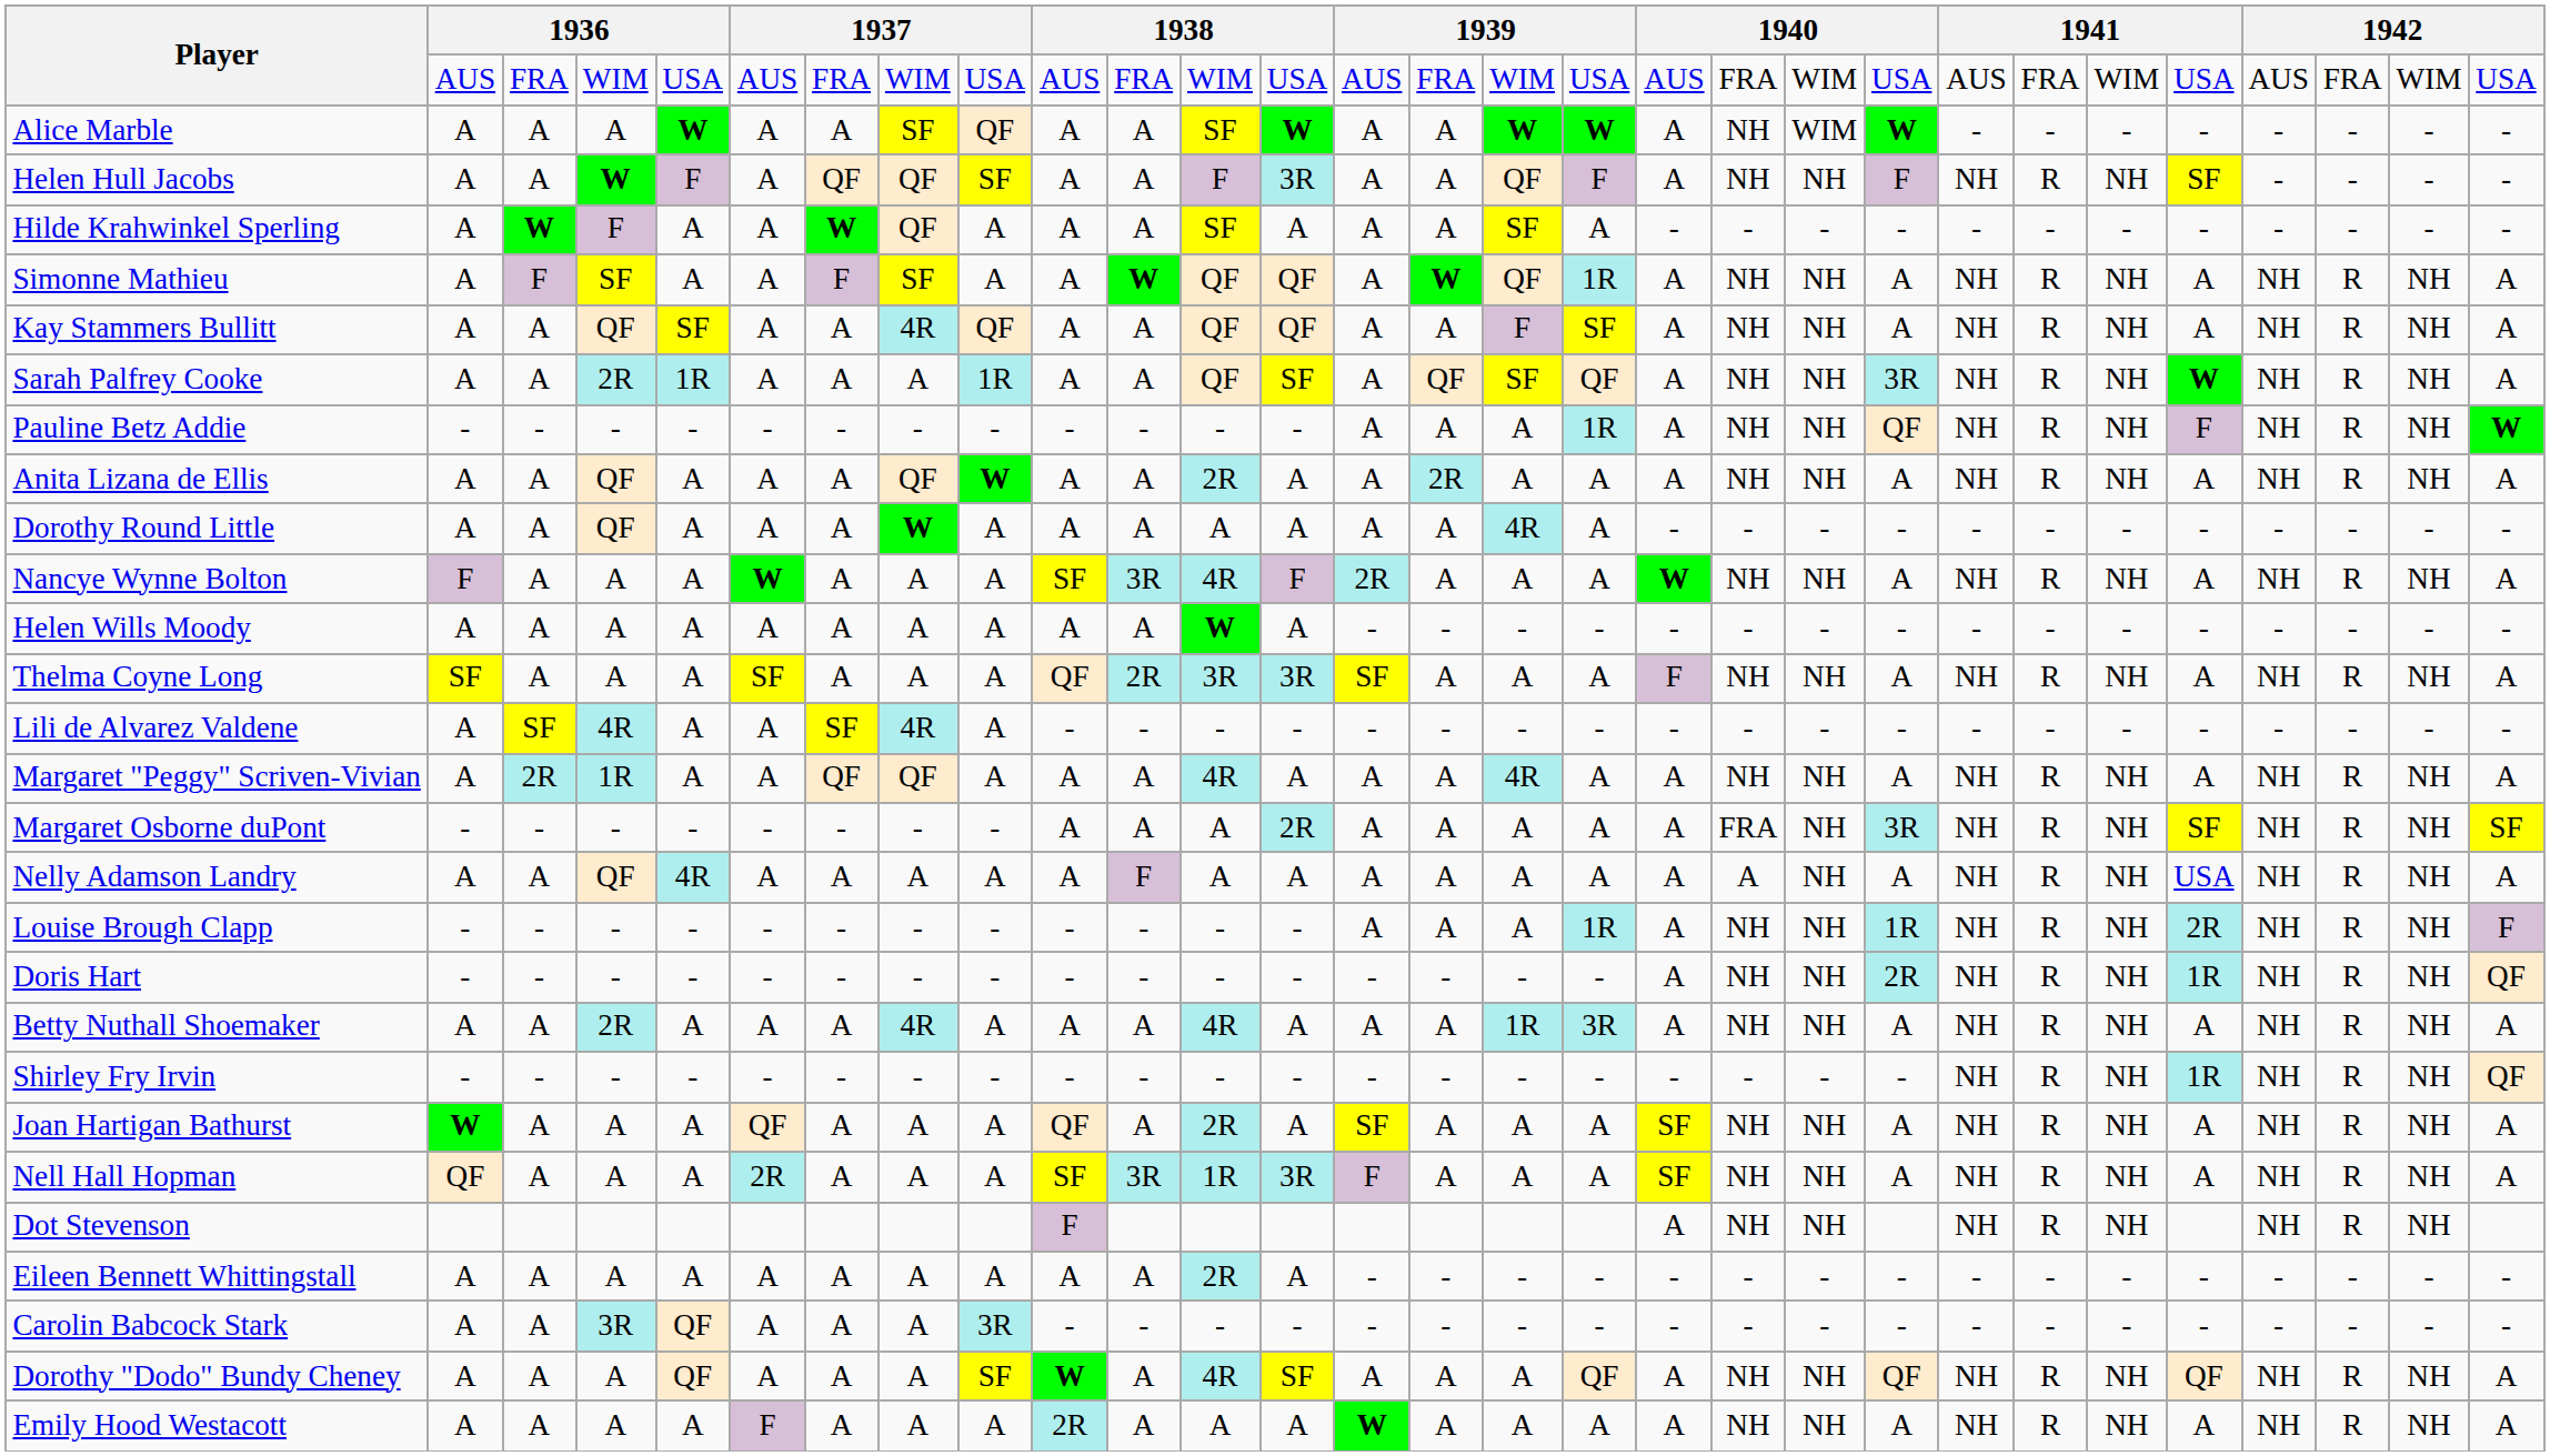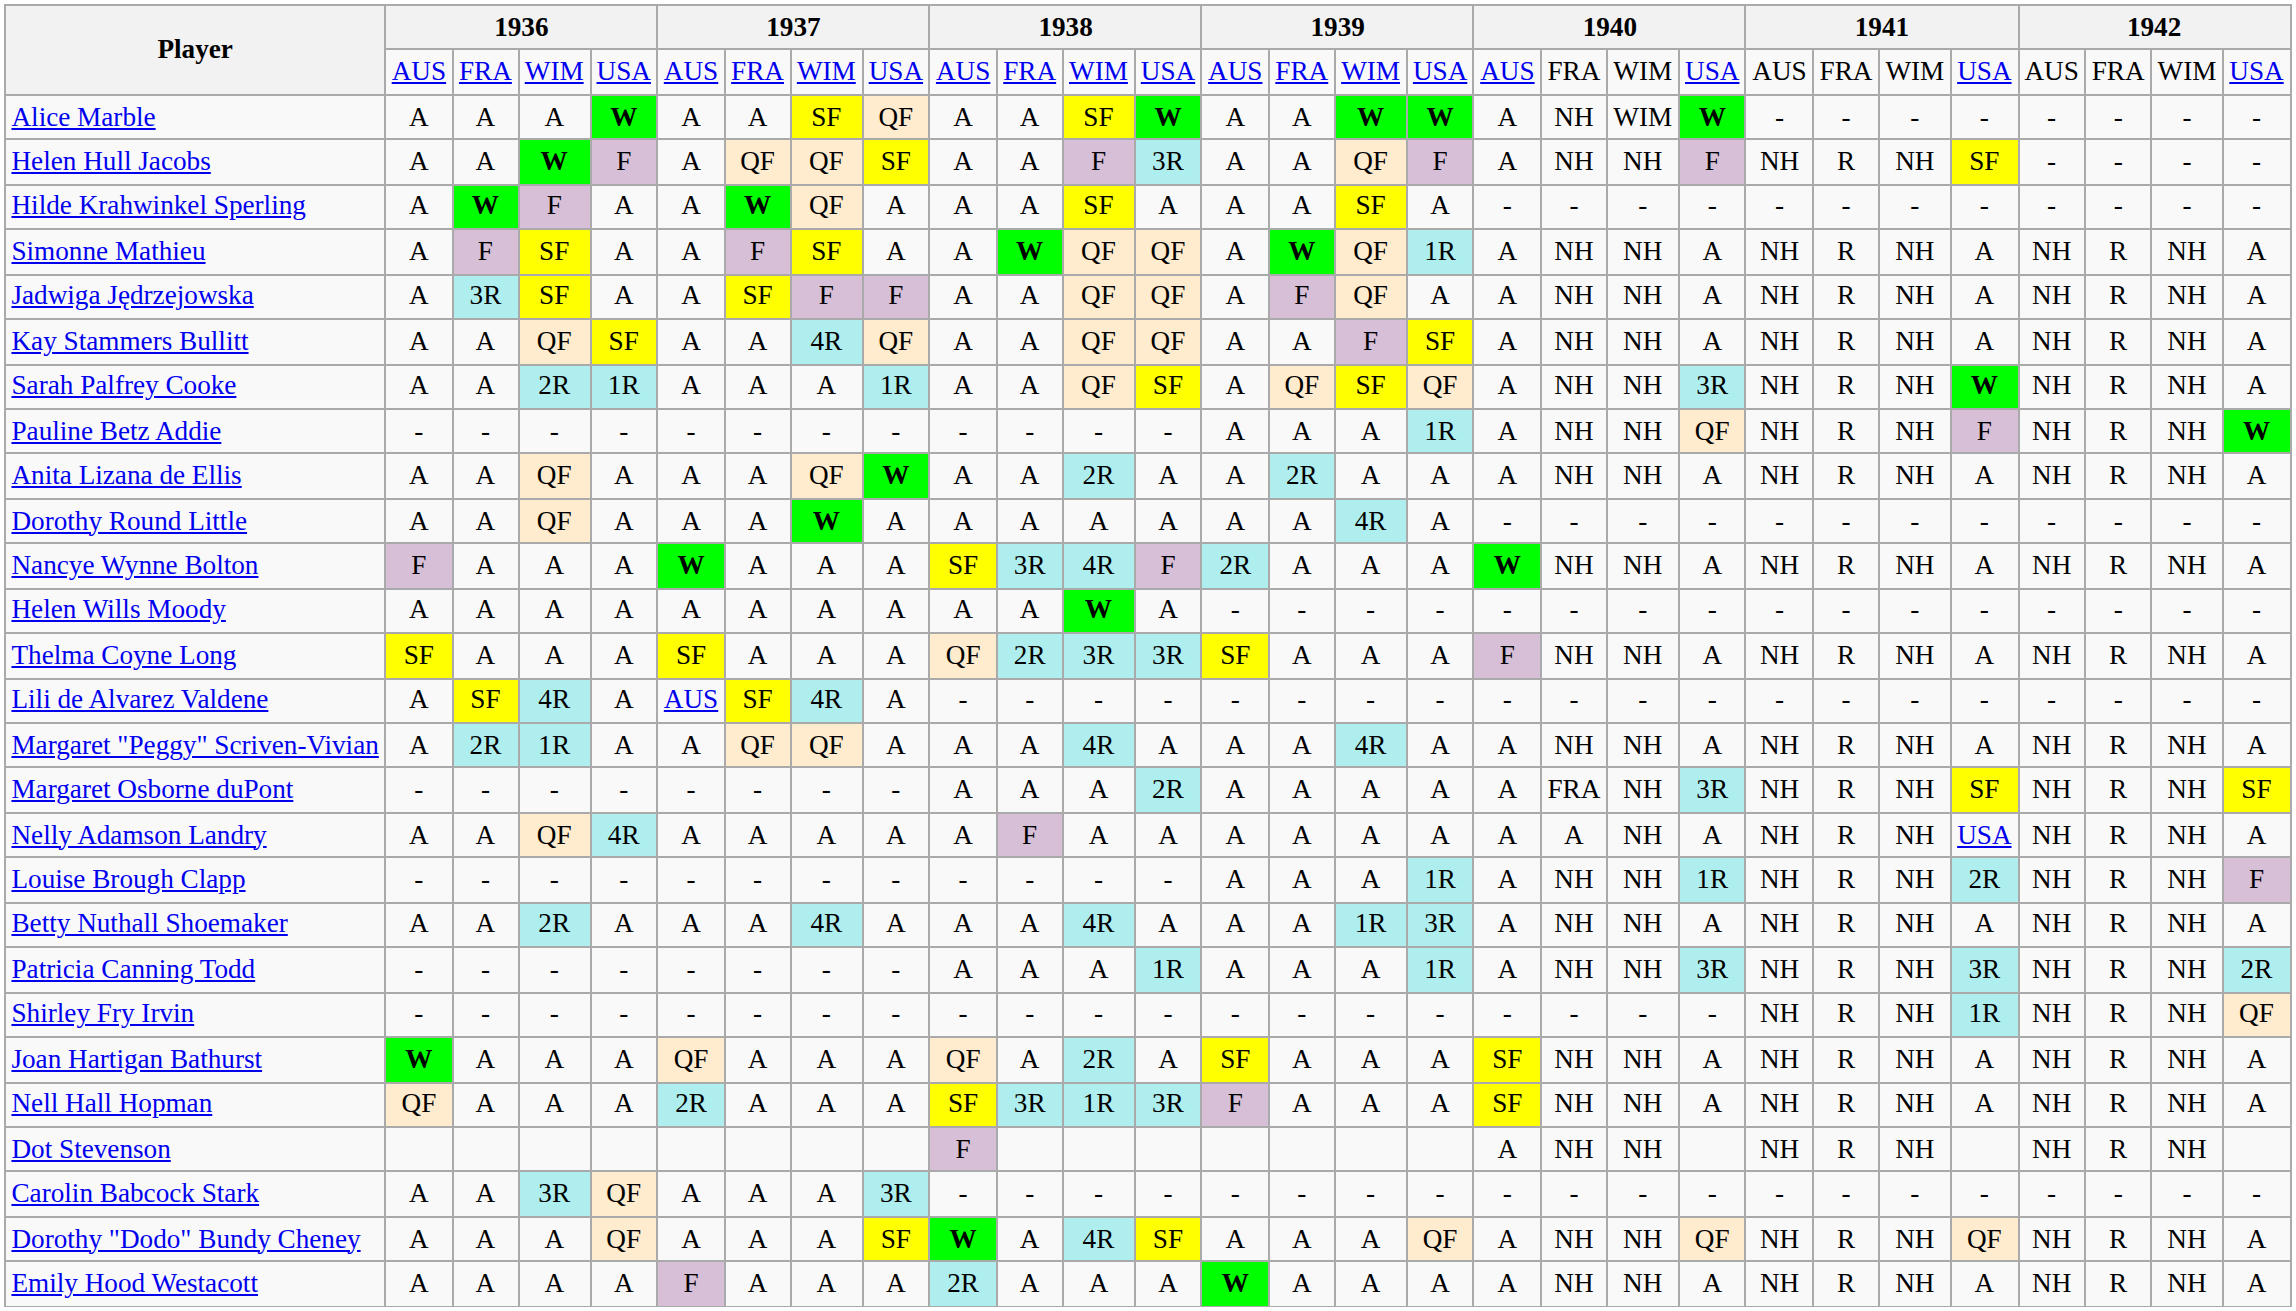+ row: Jadwiga Jędrzejowska | A | 3R | SF | A | A | SF | F | F | A | A | QF | QF | A | F | QF | A | A | NH | NH | A | NH | R | NH | A | NH | R | NH | A
Lili de Alvarez Valdene | column 6: A -> AUS
- row: Doris Hart | - | - | - | - | - | - | - | - | - | - | - | - | - | - | - | - | A | NH | NH | 2R | NH | R | NH | 1R | NH | R | NH | QF
+ row: Patricia Canning Todd | - | - | - | - | - | - | - | - | A | A | A | 1R | A | A | A | 1R | A | NH | NH | 3R | NH | R | NH | 3R | NH | R | NH | 2R
- row: Eileen Bennett Whittingstall | A | A | A | A | A | A | A | A | A | A | 2R | A | - | - | - | - | - | - | - | - | - | - | - | - | - | - | - | -
